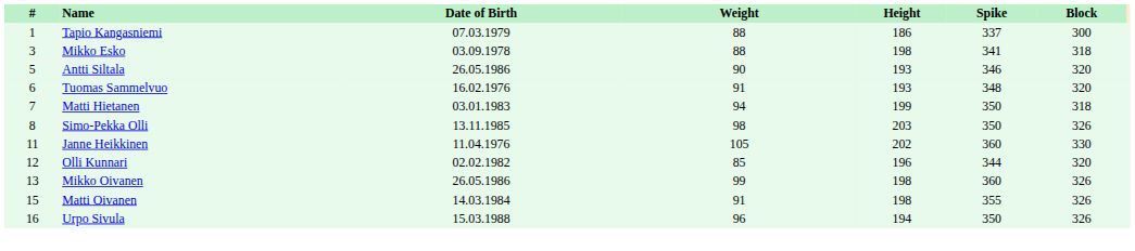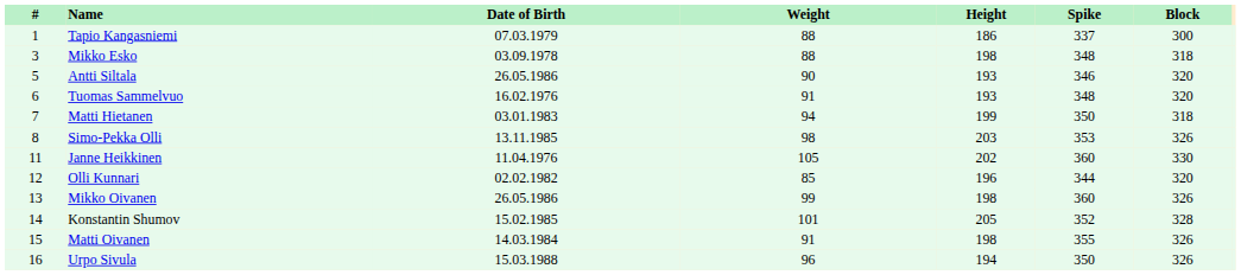Mikko Esko | Spike: 341 -> 348
Simo-Pekka Olli | Spike: 350 -> 353
+ row: 14 | Konstantin Shumov | 15.02.1985 | 101 | 205 | 352 | 328
